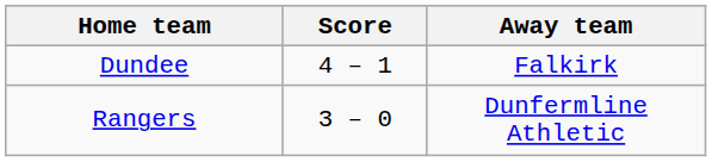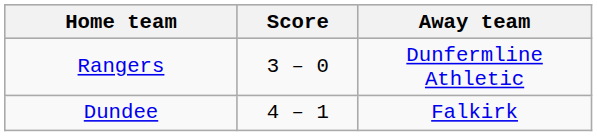rows swapped: Dundee <-> Rangers
